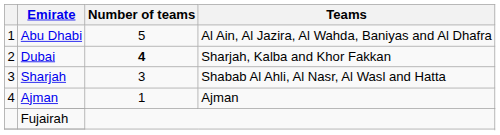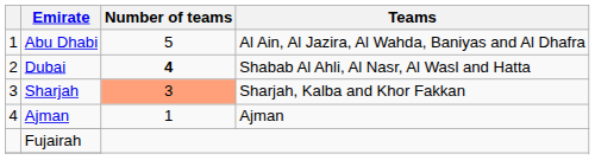Dubai | Teams: Sharjah, Kalba and Khor Fakkan -> Shabab Al Ahli, Al Nasr, Al Wasl and Hatta
Sharjah | Number of teams: no background -> lightsalmon background
Sharjah | Teams: Shabab Al Ahli, Al Nasr, Al Wasl and Hatta -> Sharjah, Kalba and Khor Fakkan
